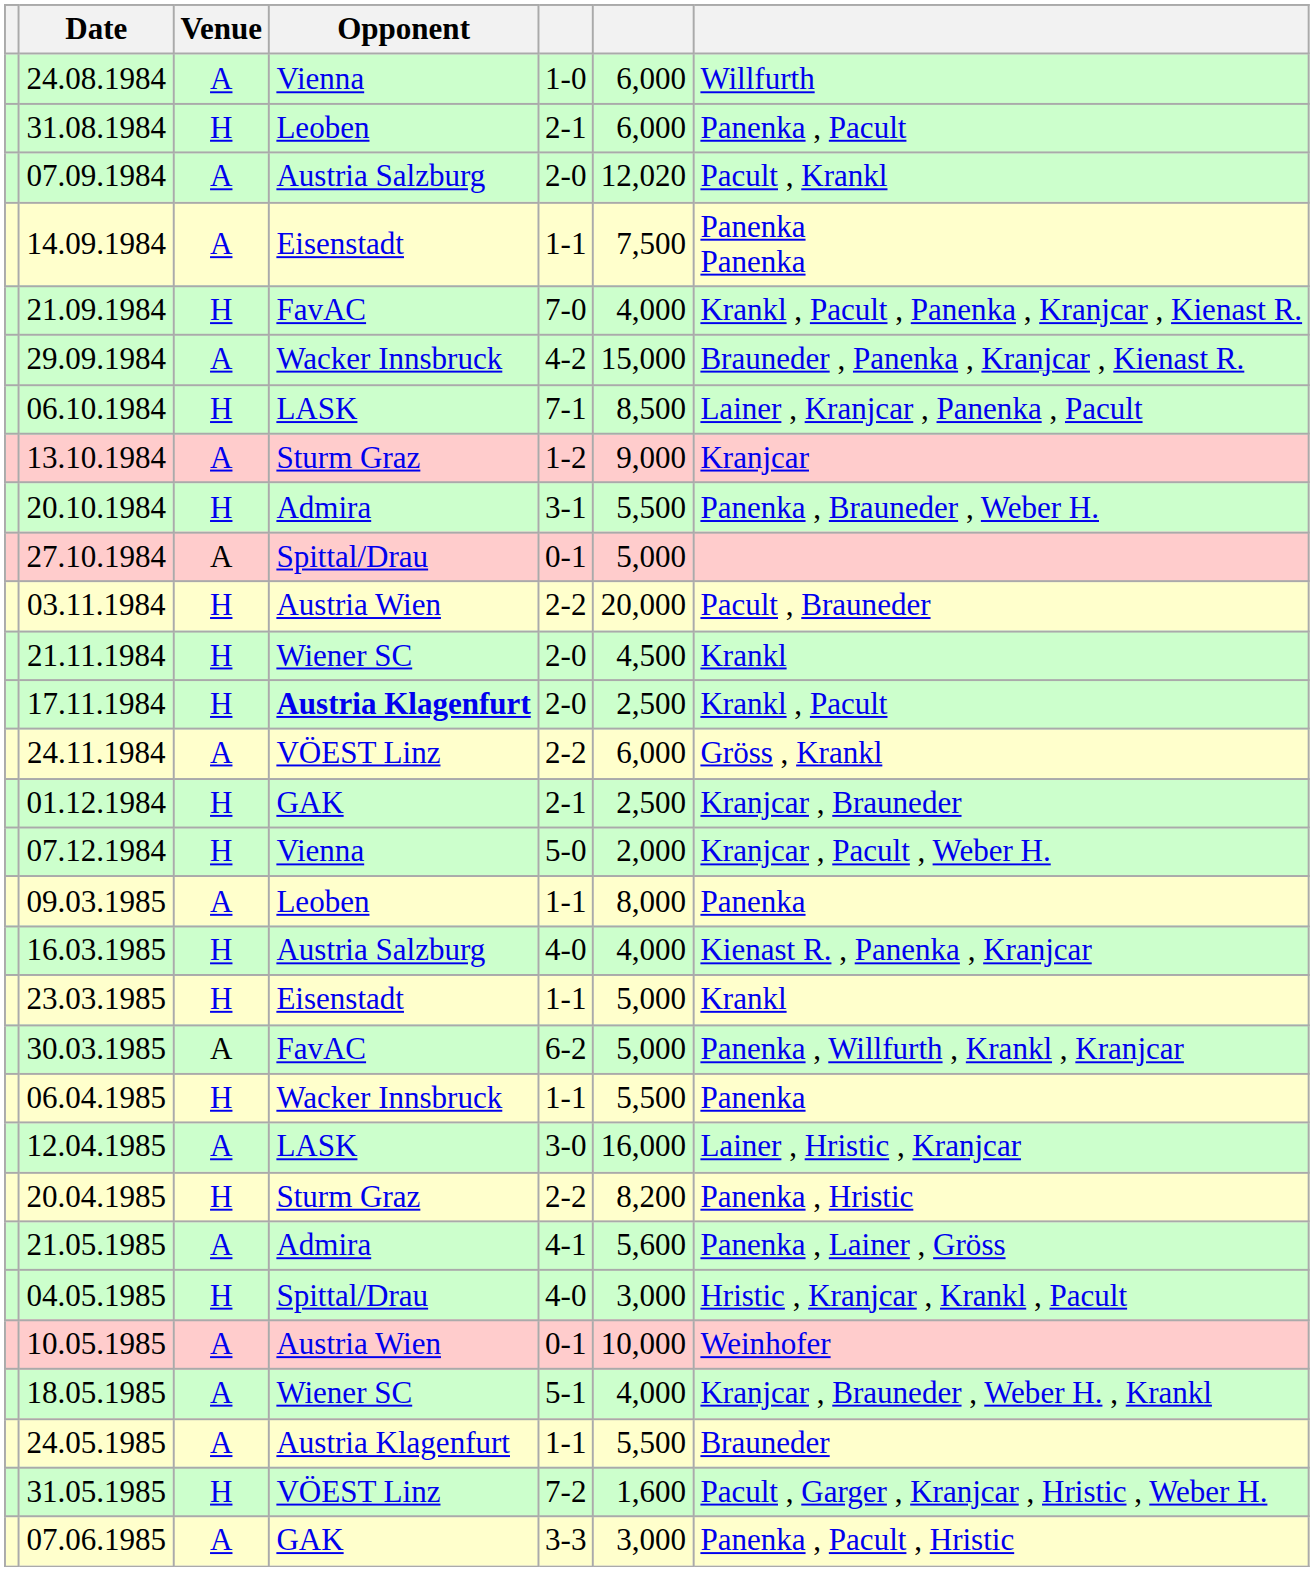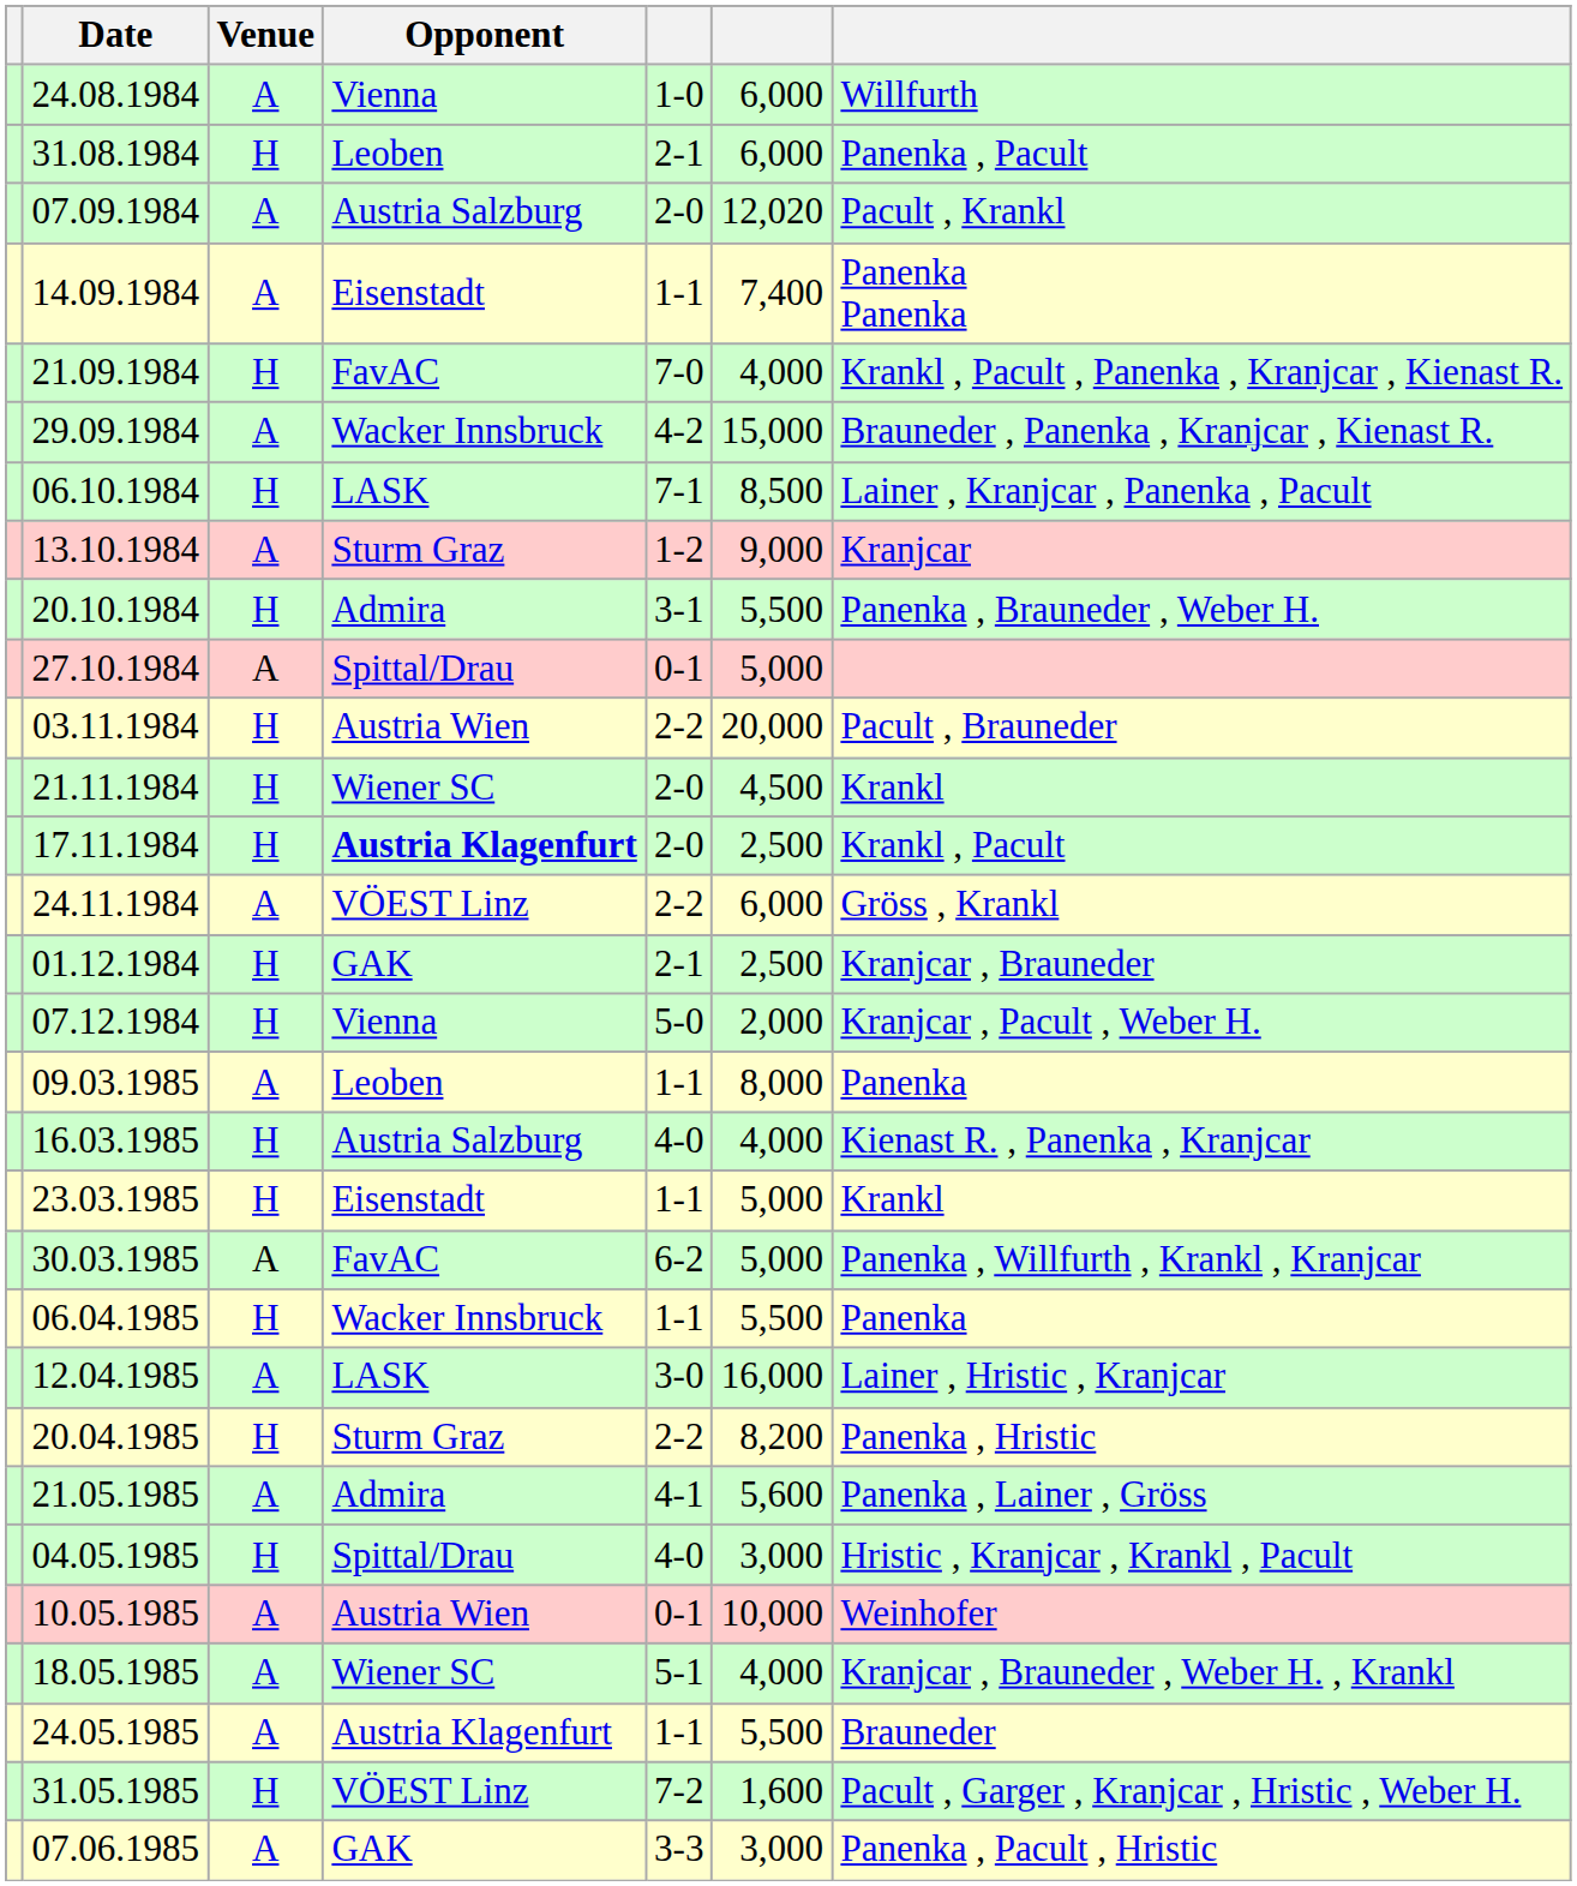14.09.1984 | column 6: 7,500 -> 7,400
